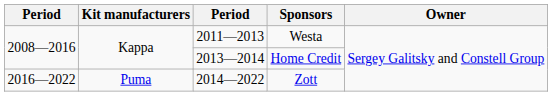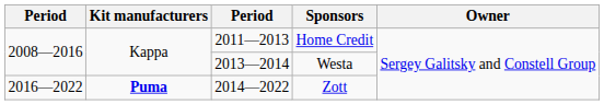2011—2013 | Sponsors: Westa -> Home Credit
2013—2014 | Sponsors: Home Credit -> Westa
2016—2022 / 2014—2022 | Kit manufacturers: normal -> bold
